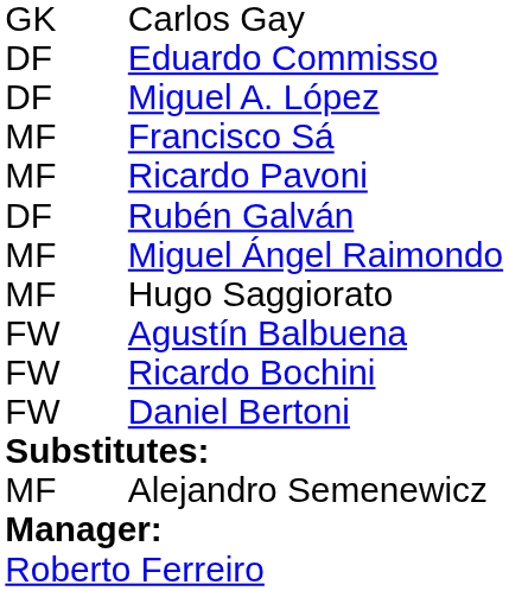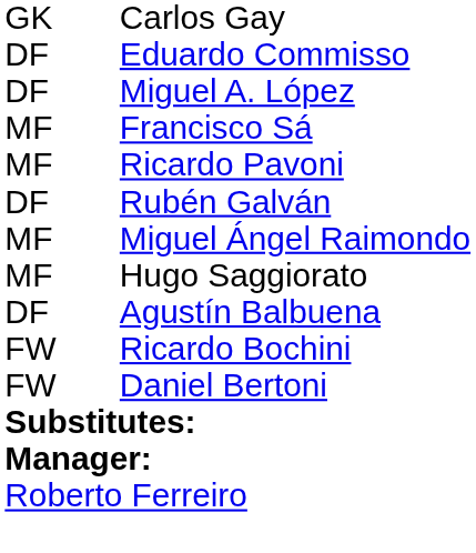Agustín Balbuena | column 1: FW -> DF
- row: MF | Alejandro Semenewicz
